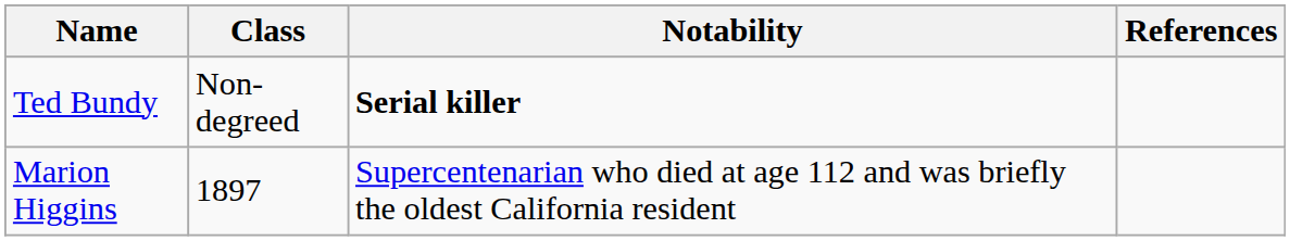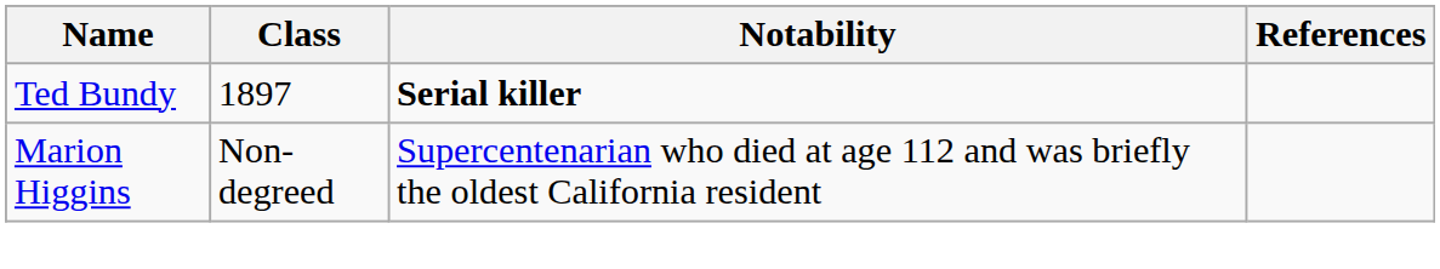Ted Bundy | Class: Non-degreed -> 1897
Marion Higgins | Class: 1897 -> Non-degreed
